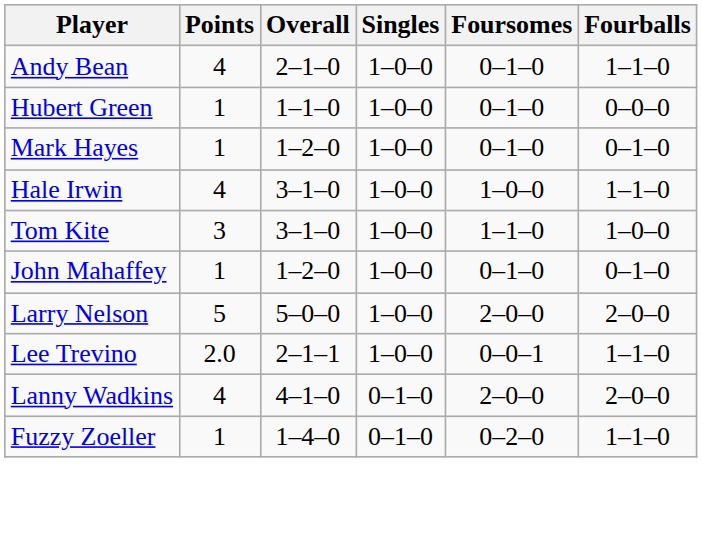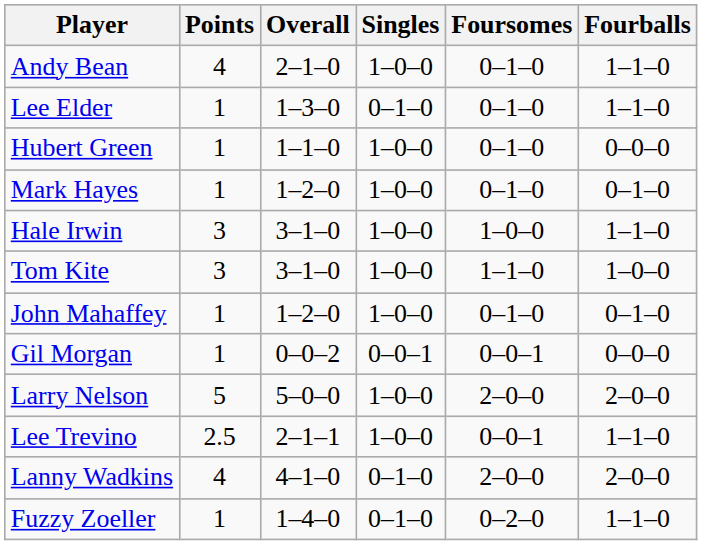+ row: Lee Elder | 1 | 1–3–0 | 0–1–0 | 0–1–0 | 1–1–0
Hale Irwin | Points: 4 -> 3
+ row: Gil Morgan | 1 | 0–0–2 | 0–0–1 | 0–0–1 | 0–0–0
Lee Trevino | Points: 2.0 -> 2.5
